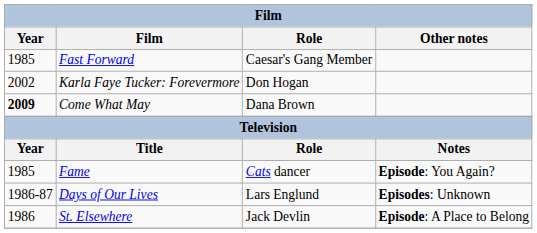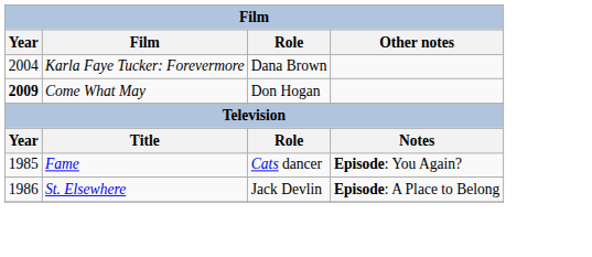- row: 1985 | Fast Forward | Caesar's Gang Member
Karla Faye Tucker: Forevermore | Year: 2002 -> 2004
Karla Faye Tucker: Forevermore | Role: Don Hogan -> Dana Brown
Come What May | Role: Dana Brown -> Don Hogan
- row: 1986-87 | Days of Our Lives | Lars Englund | Episodes: Unknown
